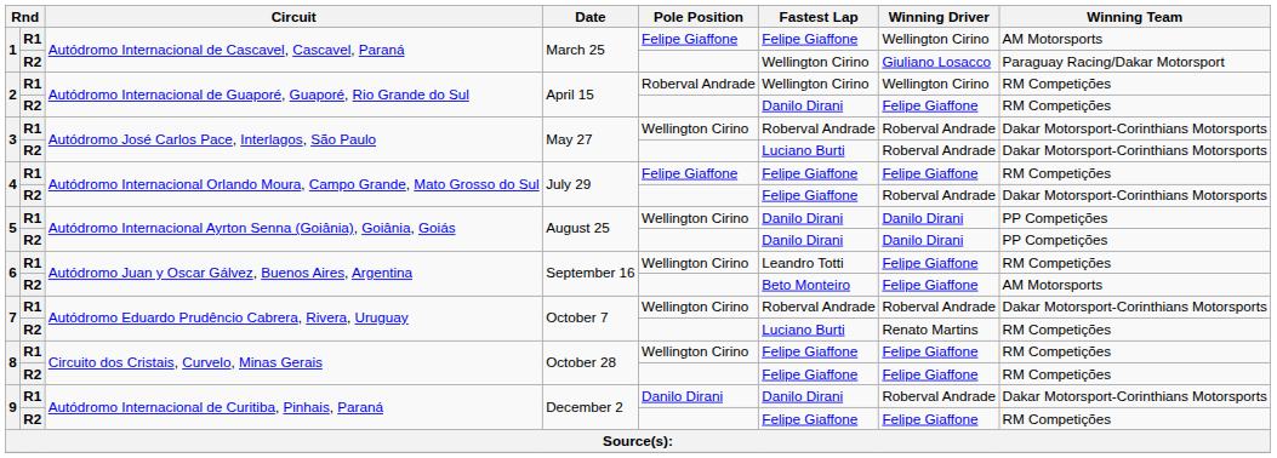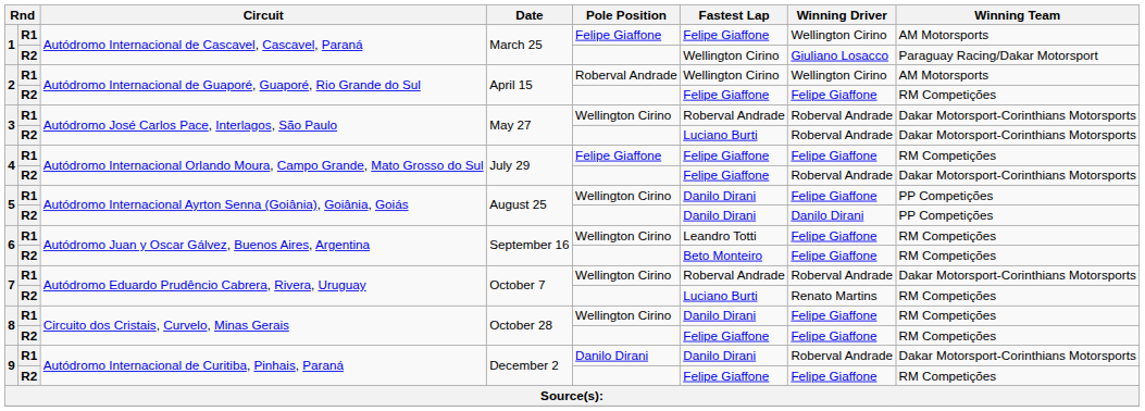2 / R1 | Winning Team: RM Competições -> AM Motorsports
2 / R2 | Fastest Lap: Danilo Dirani -> Felipe Giaffone
5 / R1 | Winning Driver: Danilo Dirani -> Felipe Giaffone
6 / R2 | Winning Team: AM Motorsports -> RM Competições
8 / R1 | Fastest Lap: Felipe Giaffone -> Danilo Dirani
